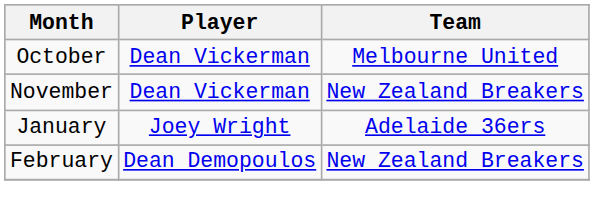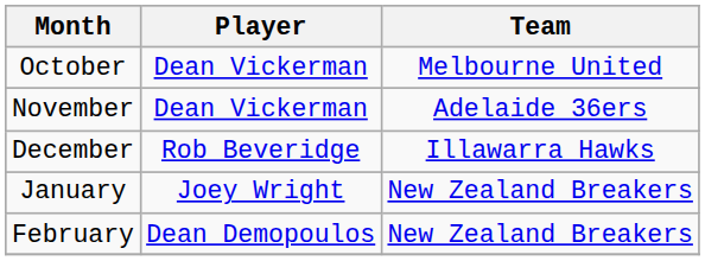November | Team: New Zealand Breakers -> Adelaide 36ers
+ row: December | Rob Beveridge | Illawarra Hawks
January | Team: Adelaide 36ers -> New Zealand Breakers
